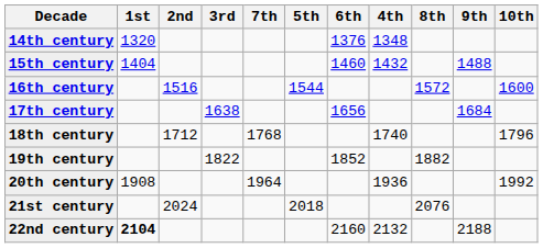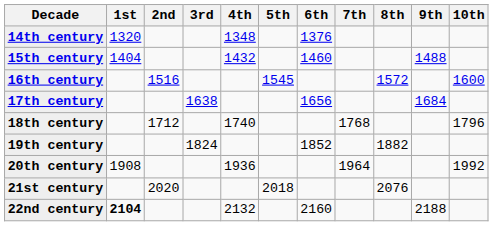columns swapped: 4th <-> 7th
16th century | 5th: 1544 -> 1545
19th century | 3rd: 1822 -> 1824
21st century | 2nd: 2024 -> 2020
